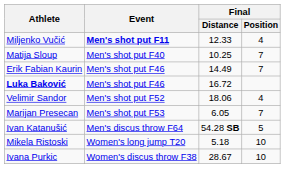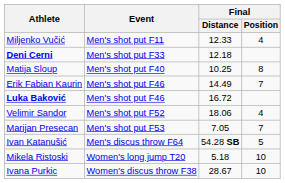Miljenko Vučić | Event: bold -> normal
+ row: Deni Cerni | Men's shot put F33 | 12.18
Matija Sloup | Final / Position: 7 -> 8
Marijan Presecan | Final / Distance: 6.05 -> 7.05
